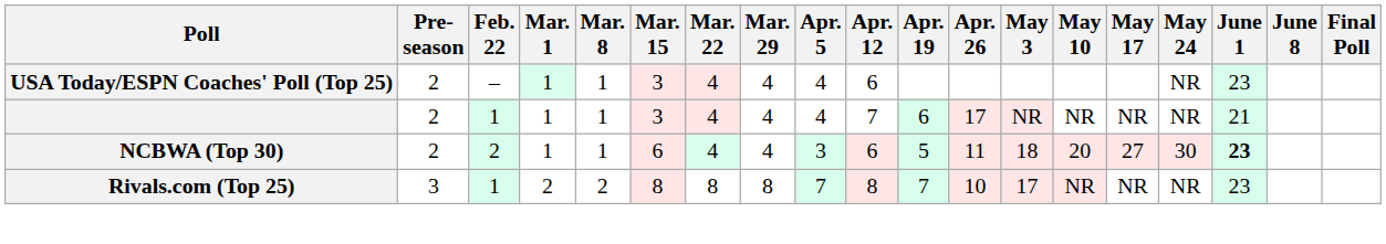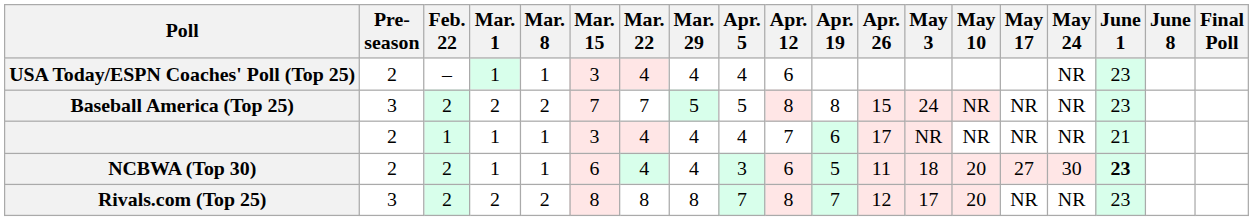+ row: Baseball America (Top 25) | 3 | 2 | 2 | 2 | 7 | 7 | 5 | 5 | 8 | 8 | 15 | 24 | NR | NR | NR | 23
Rivals.com (Top 25) | Feb. 22: 1 -> 2
Rivals.com (Top 25) | Apr. 26: 10 -> 12
Rivals.com (Top 25) | May 10: NR -> 20
